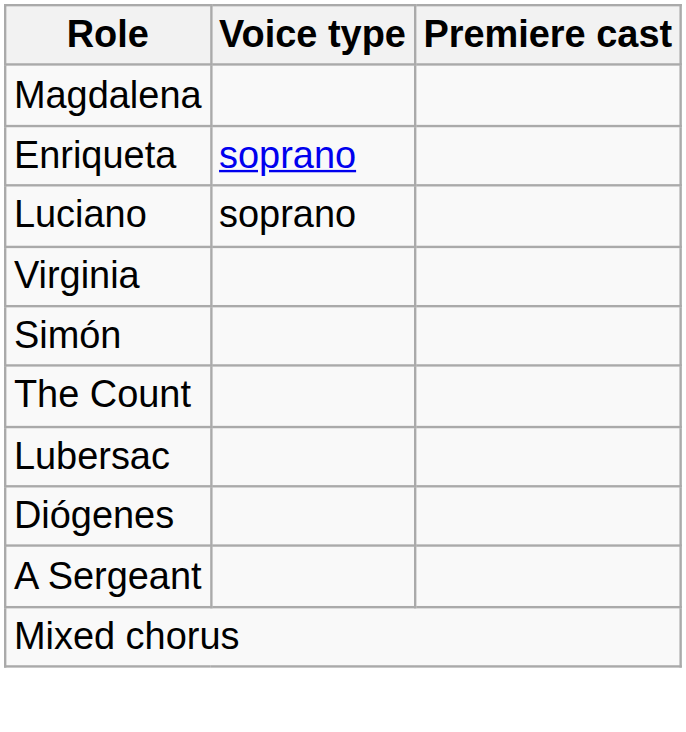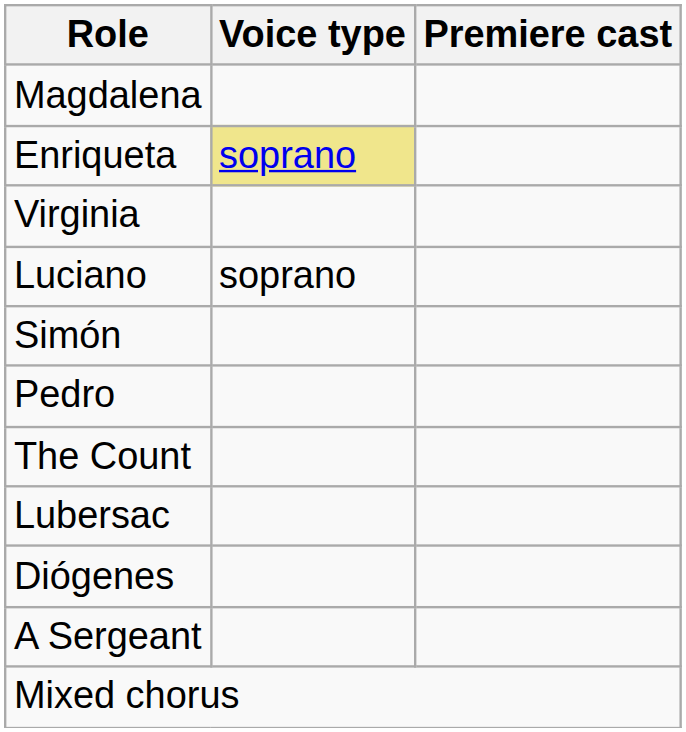Enriqueta | Voice type: no background -> khaki background
rows swapped: Luciano <-> Virginia
+ row: Pedro
